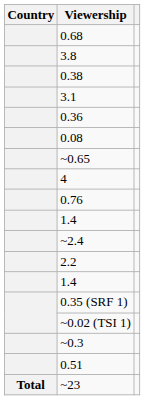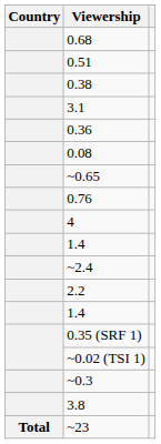rows swapped: 0.51 <-> 3.8
rows swapped: 0.76 <-> 4
